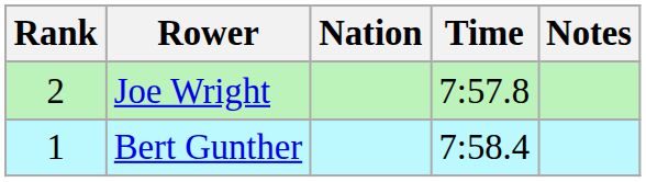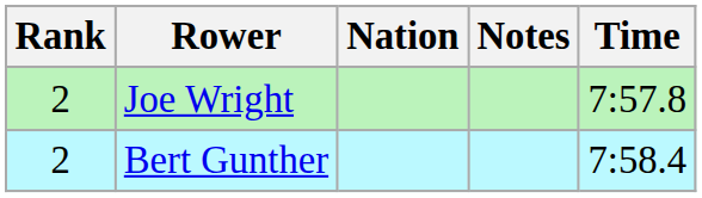columns swapped: Time <-> Notes
Bert Gunther | Rank: 1 -> 2
